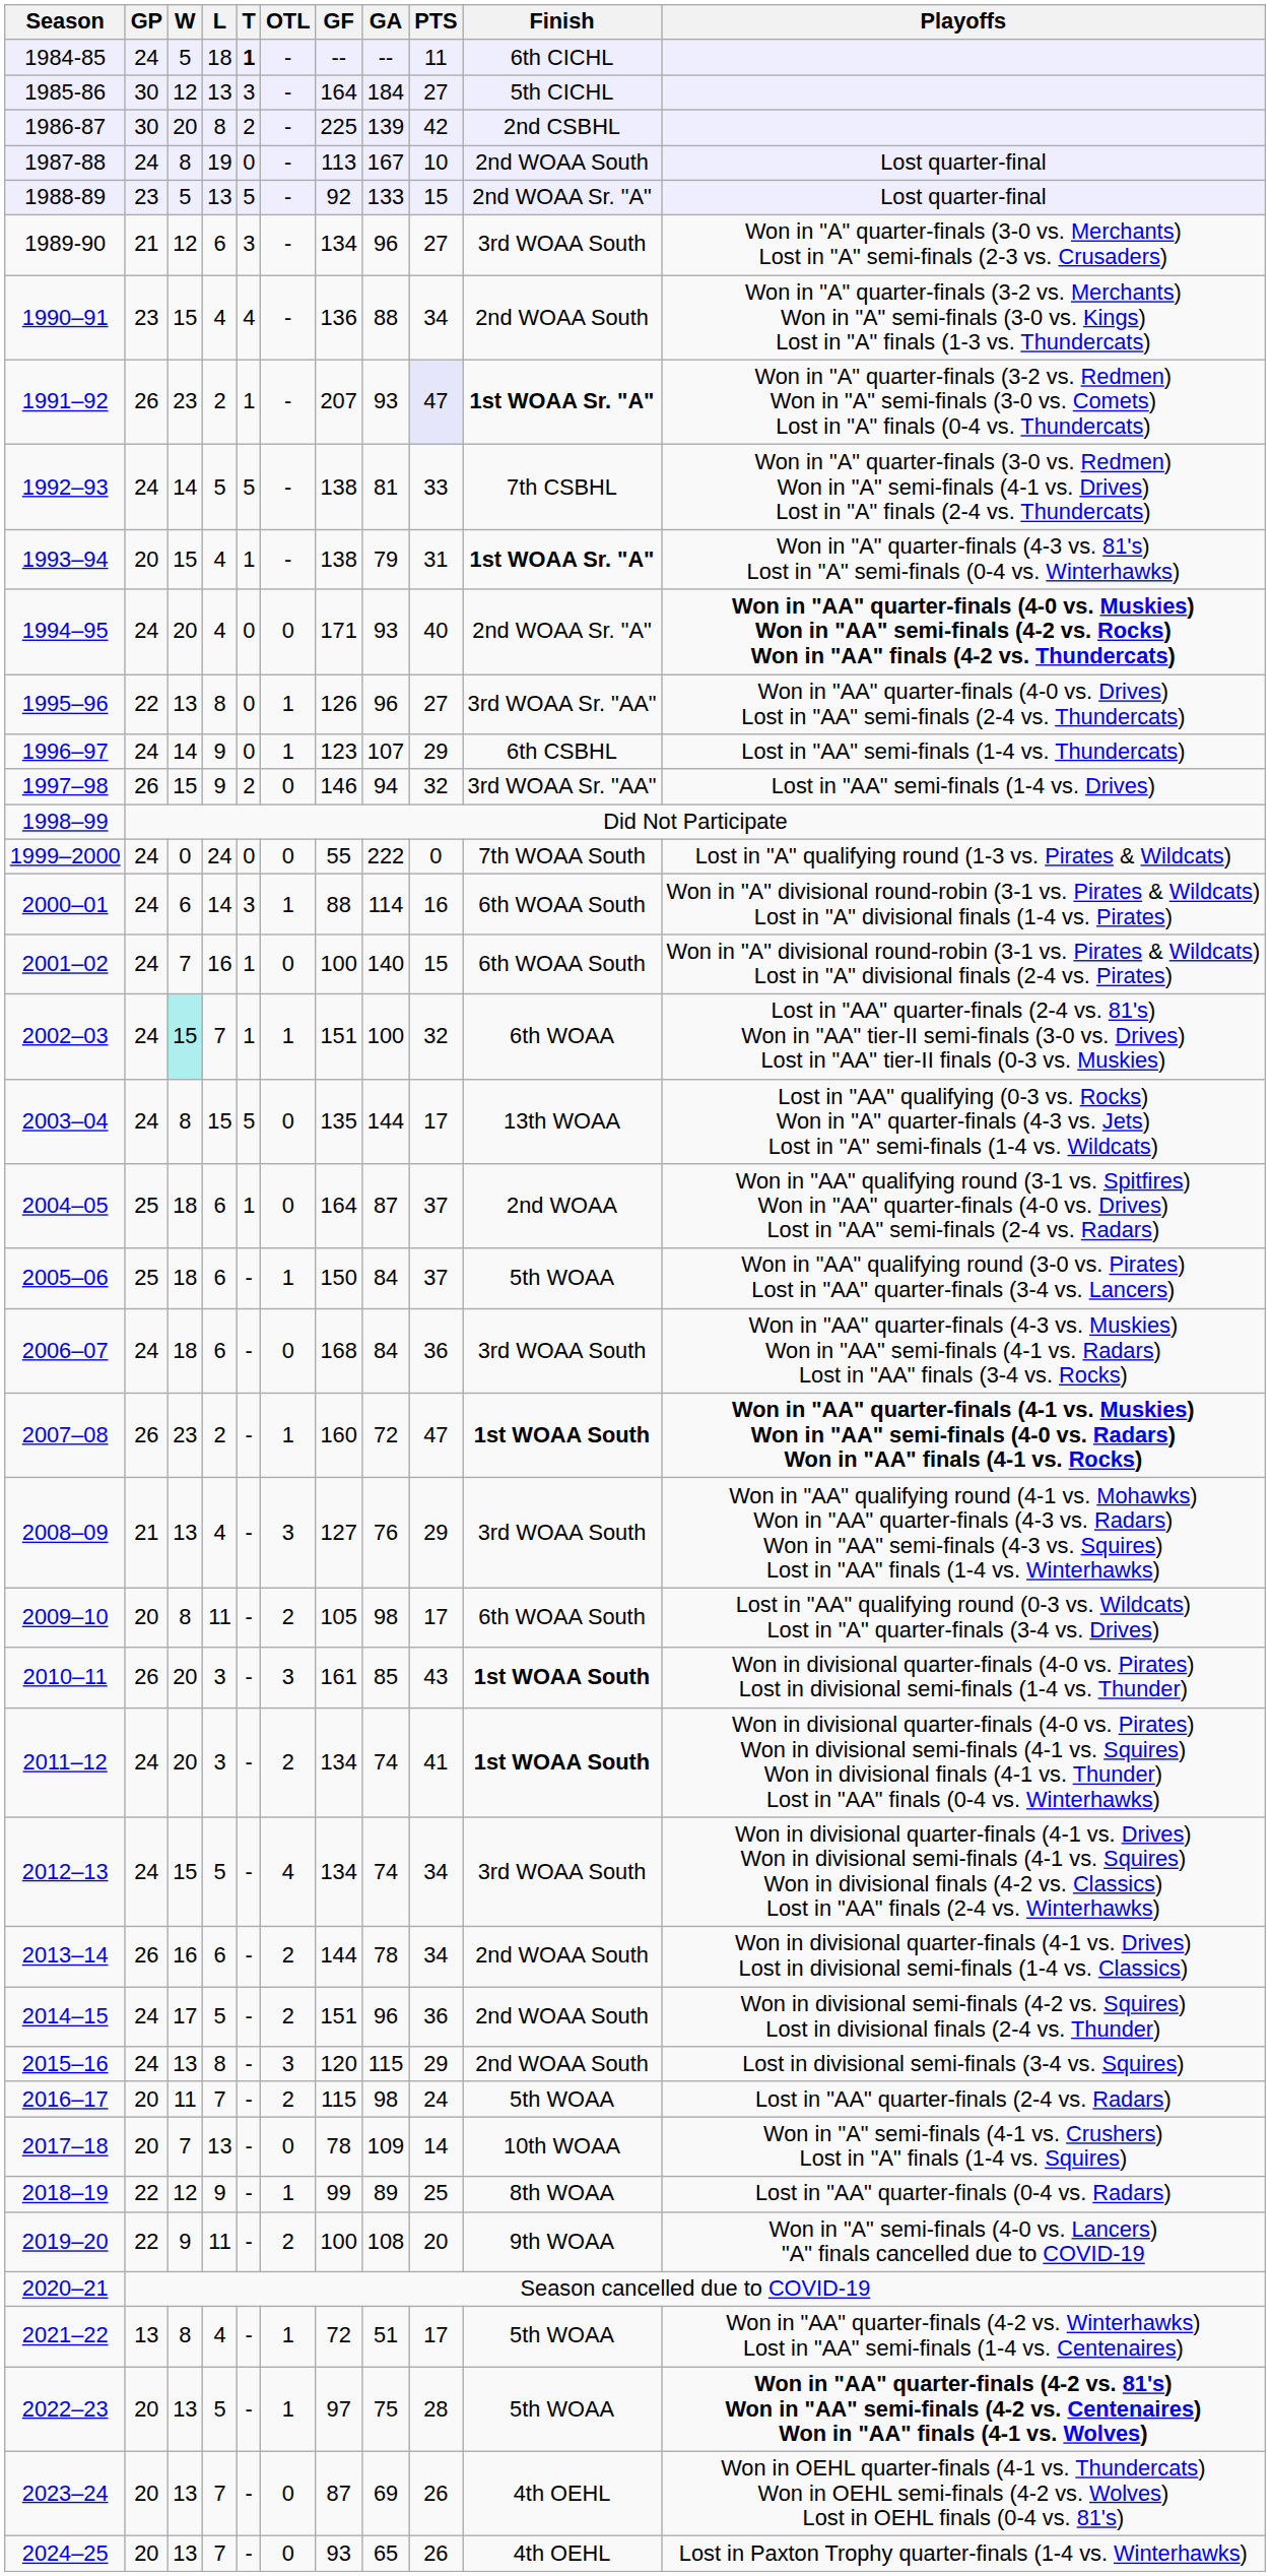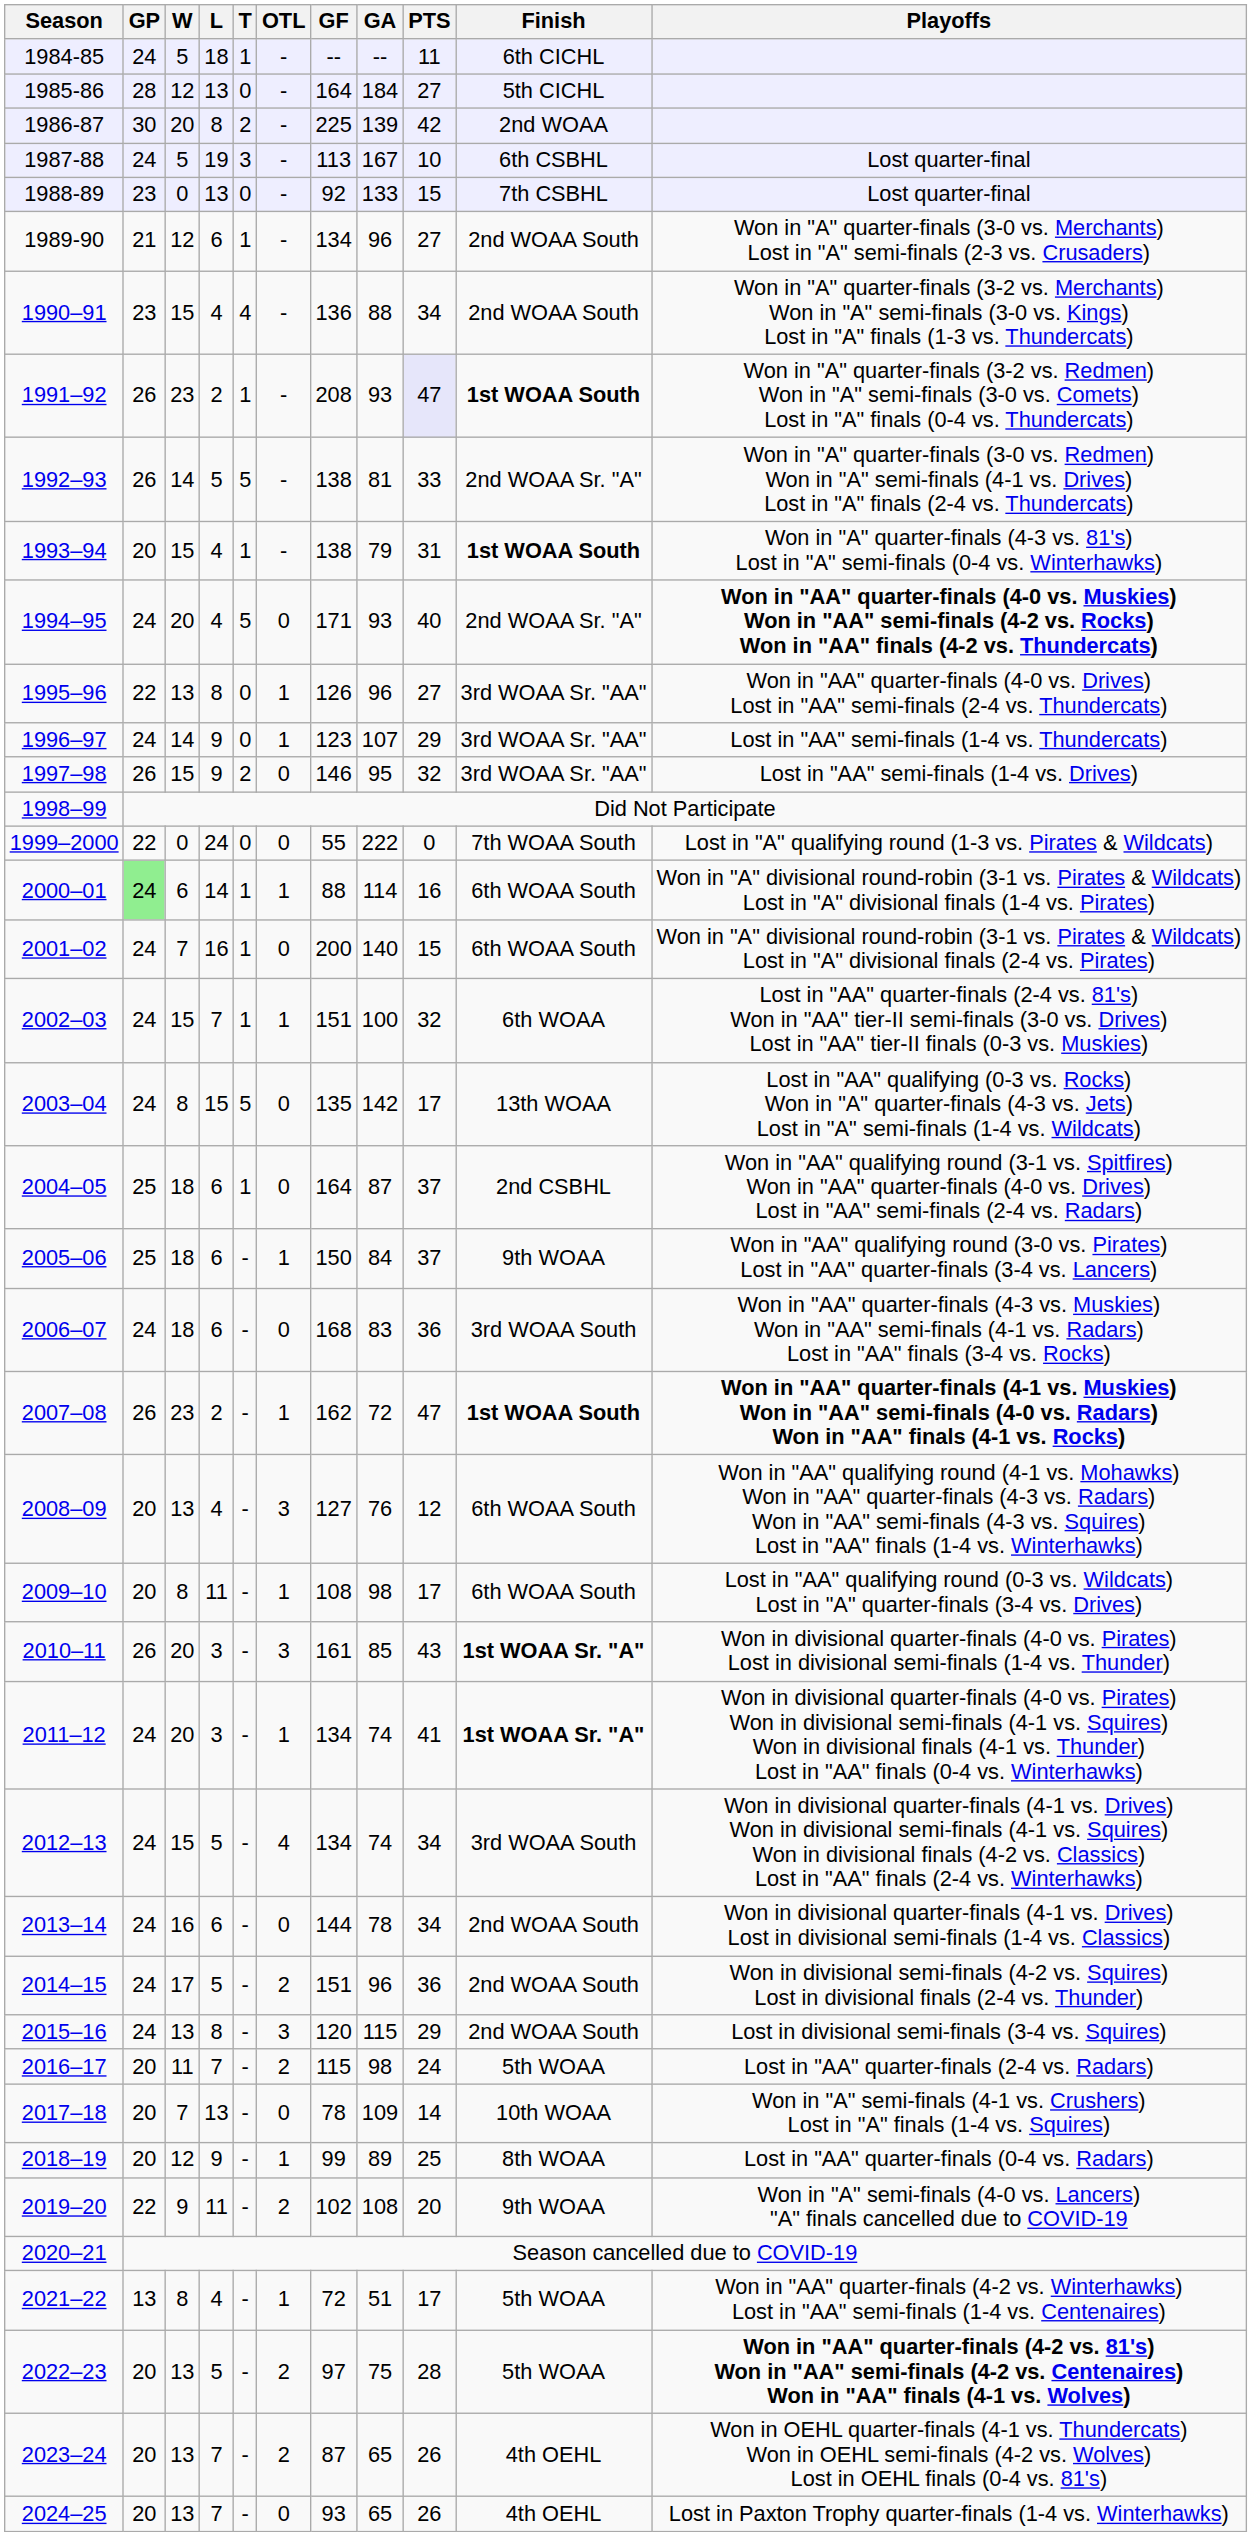1984-85 | T: bold -> normal
1985-86 | GP: 30 -> 28
1985-86 | T: 3 -> 0
1986-87 | Finish: 2nd CSBHL -> 2nd WOAA
1987-88 | W: 8 -> 5
1987-88 | T: 0 -> 3
1987-88 | Finish: 2nd WOAA South -> 6th CSBHL
1988-89 | W: 5 -> 0
1988-89 | T: 5 -> 0
1988-89 | Finish: 2nd WOAA Sr. "A" -> 7th CSBHL
1989-90 | T: 3 -> 1
1989-90 | Finish: 3rd WOAA South -> 2nd WOAA South
1991–92 | GF: 207 -> 208
1991–92 | Finish: 1st WOAA Sr. "A" -> 1st WOAA South
1992–93 | GP: 24 -> 26
1992–93 | Finish: 7th CSBHL -> 2nd WOAA Sr. "A"
1993–94 | Finish: 1st WOAA Sr. "A" -> 1st WOAA South
1994–95 | T: 0 -> 5
1996–97 | Finish: 6th CSBHL -> 3rd WOAA Sr. "AA"
1997–98 | GA: 94 -> 95
1999–2000 | GP: 24 -> 22
2000–01 | GP: no background -> lightgreen background
2000–01 | T: 3 -> 1
2001–02 | GF: 100 -> 200
2002–03 | W: paleturquoise background -> no background
2003–04 | GA: 144 -> 142
2004–05 | Finish: 2nd WOAA -> 2nd CSBHL
2005–06 | Finish: 5th WOAA -> 9th WOAA
2006–07 | GA: 84 -> 83
2007–08 | GF: 160 -> 162
2008–09 | GP: 21 -> 20
2008–09 | PTS: 29 -> 12
2008–09 | Finish: 3rd WOAA South -> 6th WOAA South
2009–10 | OTL: 2 -> 1
2009–10 | GF: 105 -> 108
2010–11 | Finish: 1st WOAA South -> 1st WOAA Sr. "A"
2011–12 | OTL: 2 -> 1
2011–12 | Finish: 1st WOAA South -> 1st WOAA Sr. "A"
2013–14 | GP: 26 -> 24
2013–14 | OTL: 2 -> 0
2018–19 | GP: 22 -> 20
2019–20 | GF: 100 -> 102
2022–23 | OTL: 1 -> 2
2023–24 | OTL: 0 -> 2
2023–24 | GA: 69 -> 65
